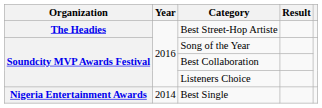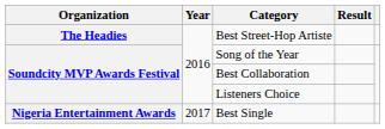Best Single | Year: 2014 -> 2017
